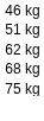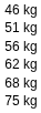+ row: 56 kg
